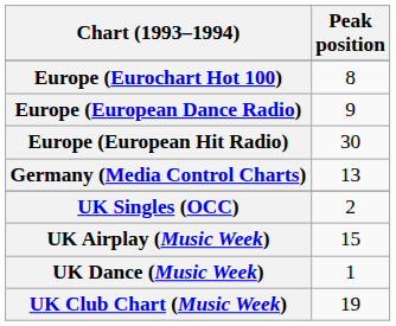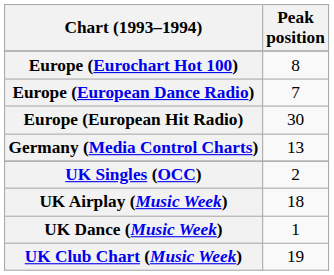Europe (European Dance Radio) | Peak position: 9 -> 7
UK Airplay (Music Week) | Peak position: 15 -> 18
